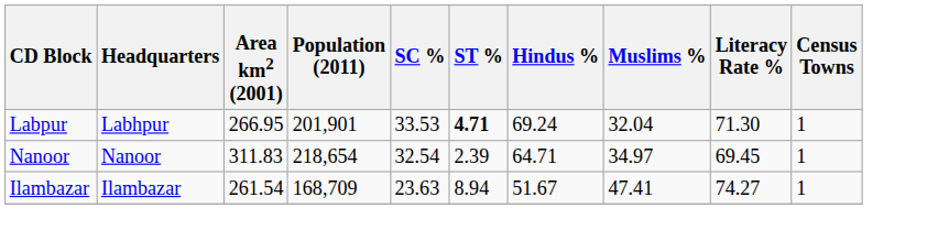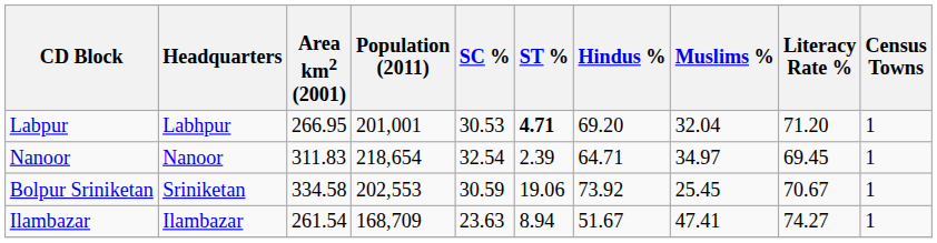Labpur | Population (2011): 201,901 -> 201,001
Labpur | SC %: 33.53 -> 30.53
Labpur | Hindus %: 69.24 -> 69.20
Labpur | Literacy Rate %: 71.30 -> 71.20
+ row: Bolpur Sriniketan | Sriniketan | 334.58 | 202,553 | 30.59 | 19.06 | 73.92 | 25.45 | 70.67 | 1
